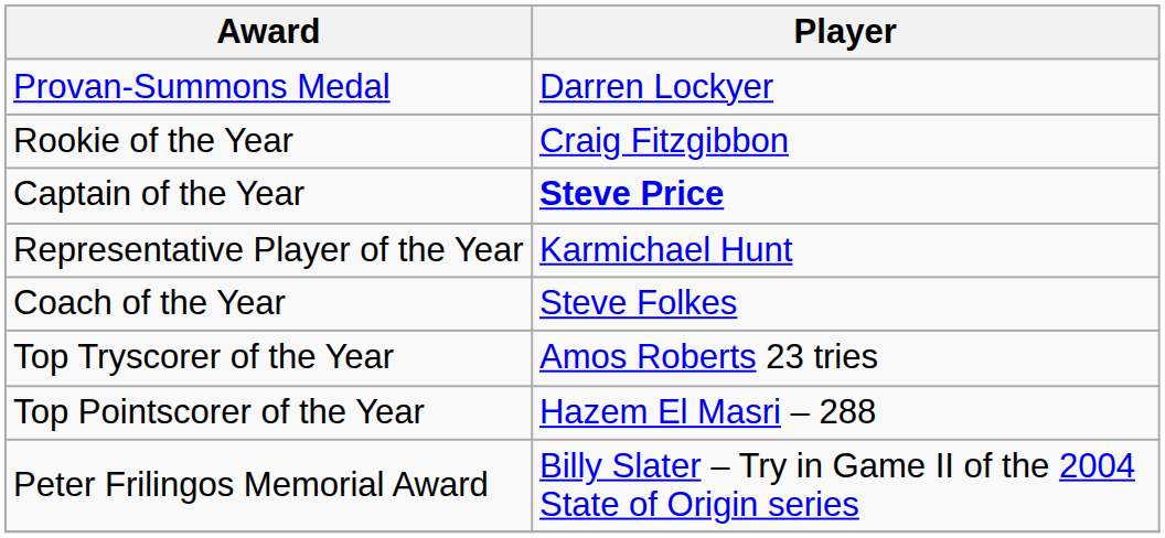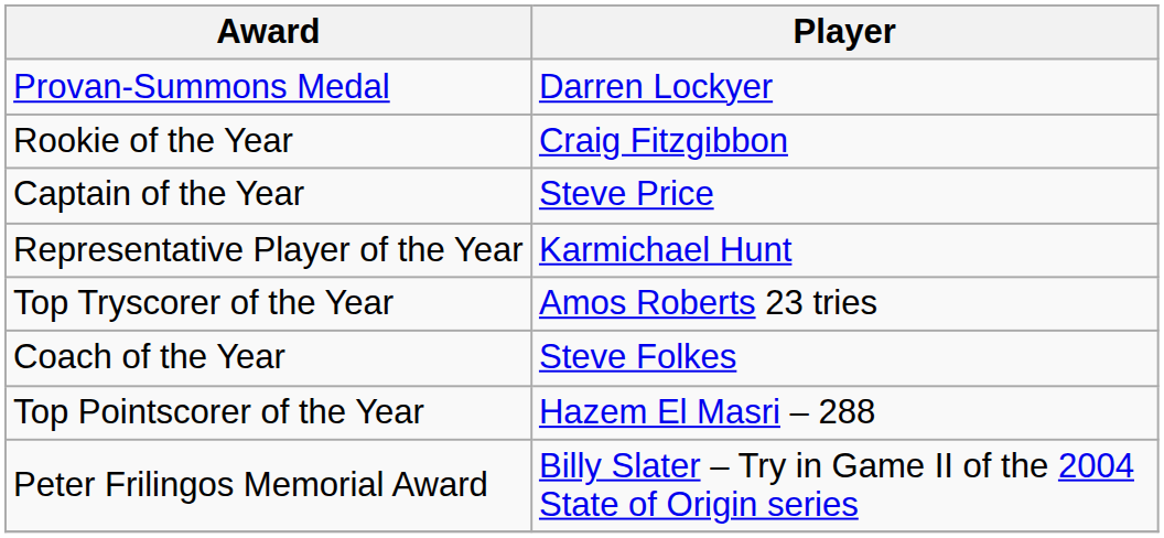Captain of the Year | Player: bold -> normal
rows swapped: Coach of the Year <-> Top Tryscorer of the Year
